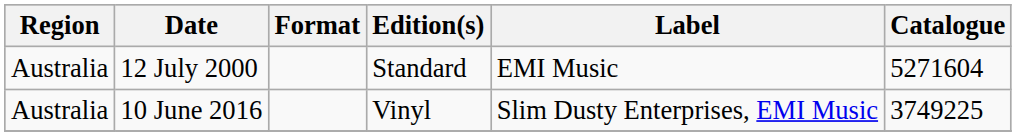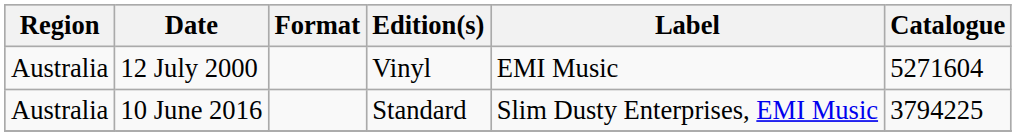12 July 2000 | Edition(s): Standard -> Vinyl
10 June 2016 | Edition(s): Vinyl -> Standard
10 June 2016 | Catalogue: 3749225 -> 3794225
